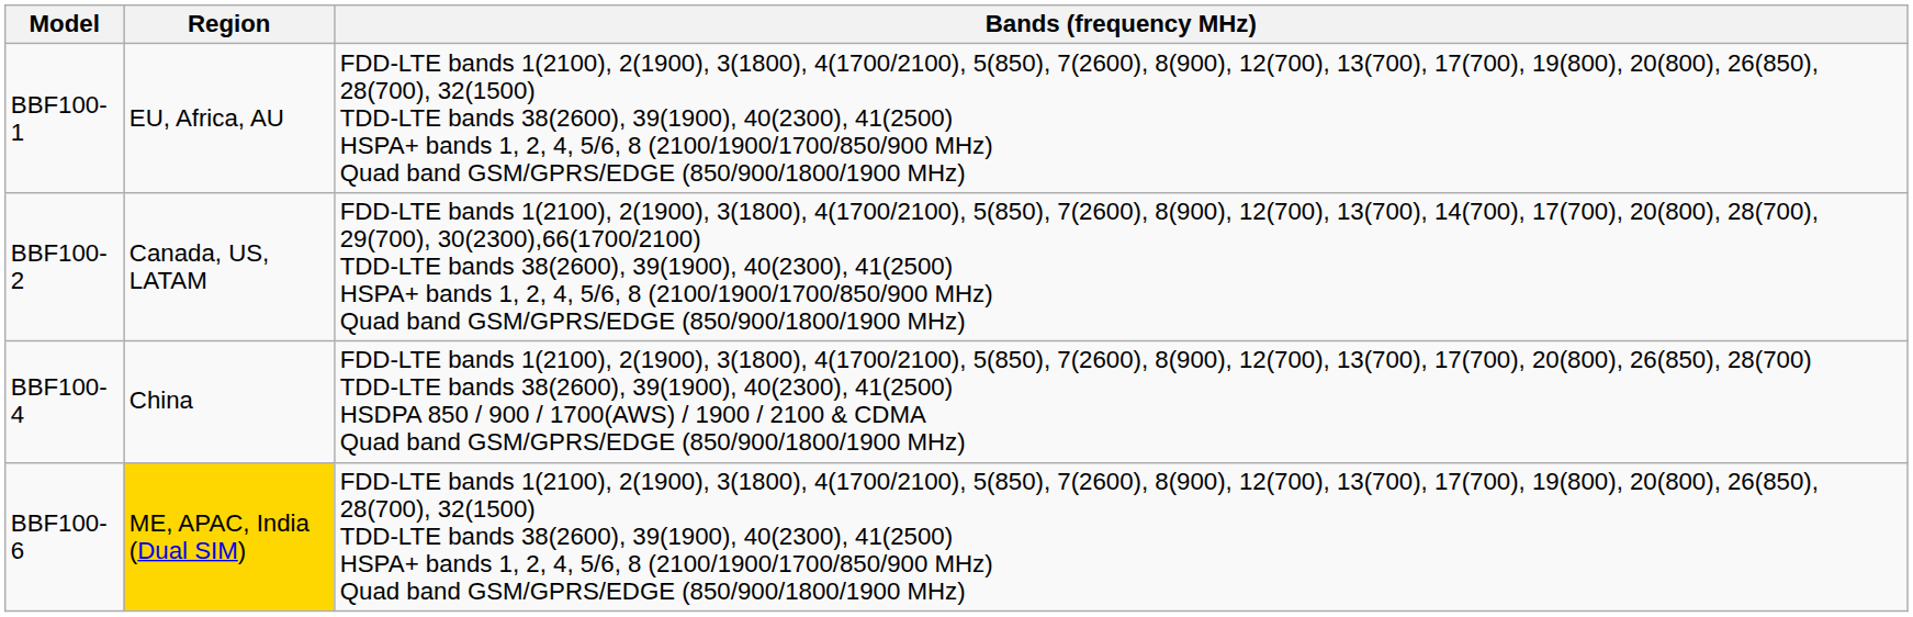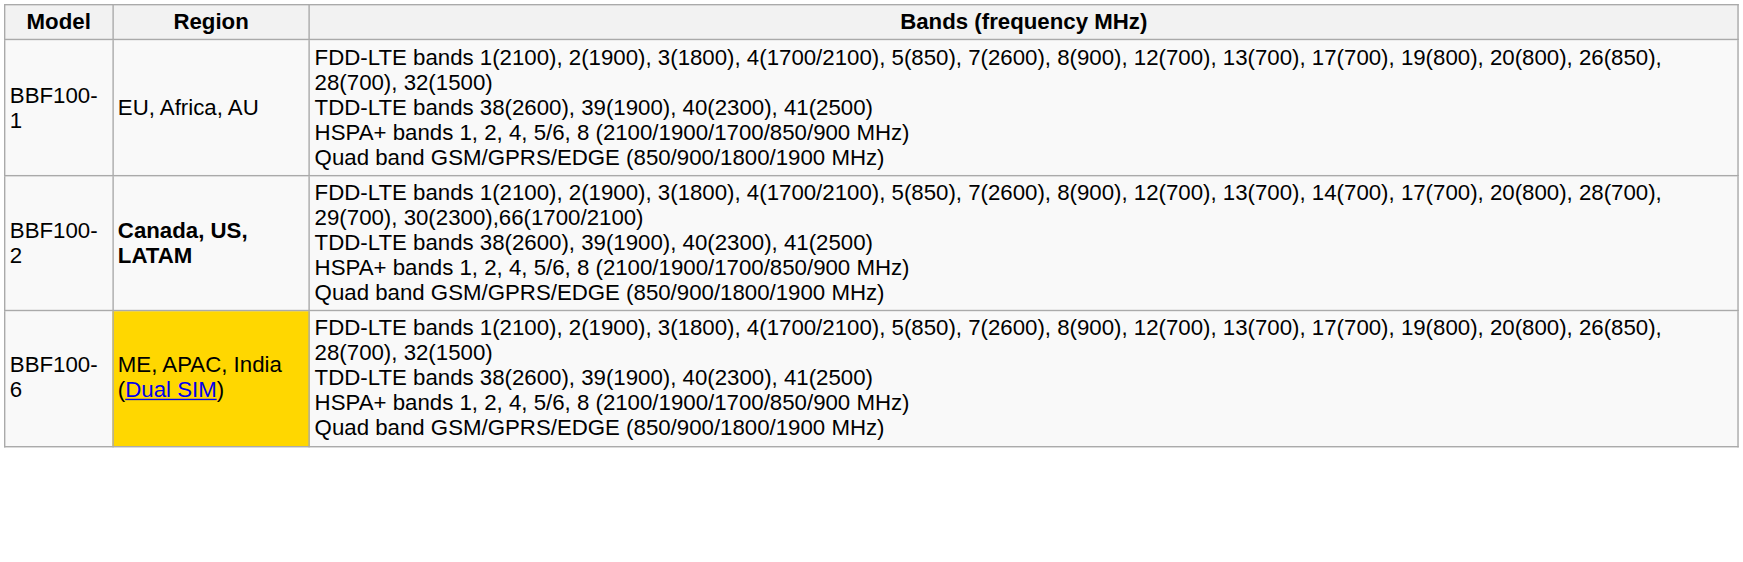BBF100-2 | Region: normal -> bold
- row: BBF100-4 | China | FDD-LTE bands 1(2100), 2(1900), 3(1800), 4(1700/2100), 5(850), 7(2600), 8(900), 12(700), 13(700), 17(700), 20(800), 26(850), 28(700) TDD-LTE bands 38(2600), 39(1900), 40(2300), 41(2500) HSDPA 850 / 900 / 1700(AWS) / 1900 / 2100 & CDMA Quad band GSM/GPRS/EDGE (850/900/1800/1900 MHz)
